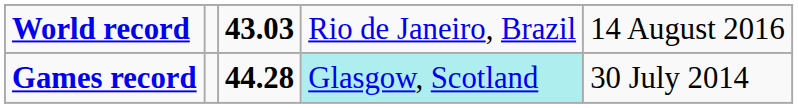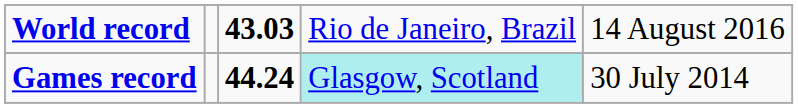Games record | column 3: 44.28 -> 44.24
